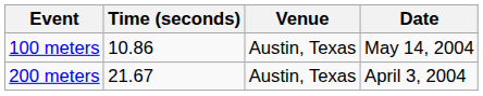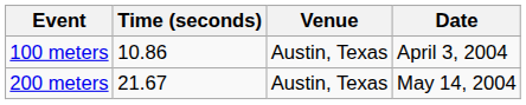100 meters | Date: May 14, 2004 -> April 3, 2004
200 meters | Date: April 3, 2004 -> May 14, 2004
